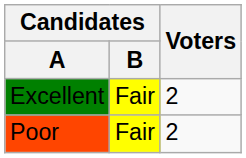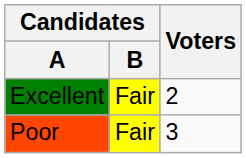Poor | Voters: 2 -> 3
